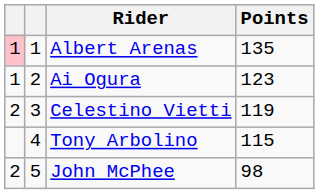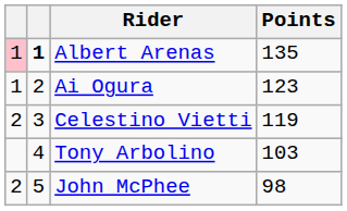Albert Arenas | column 2: normal -> bold
Tony Arbolino | Points: 115 -> 103
